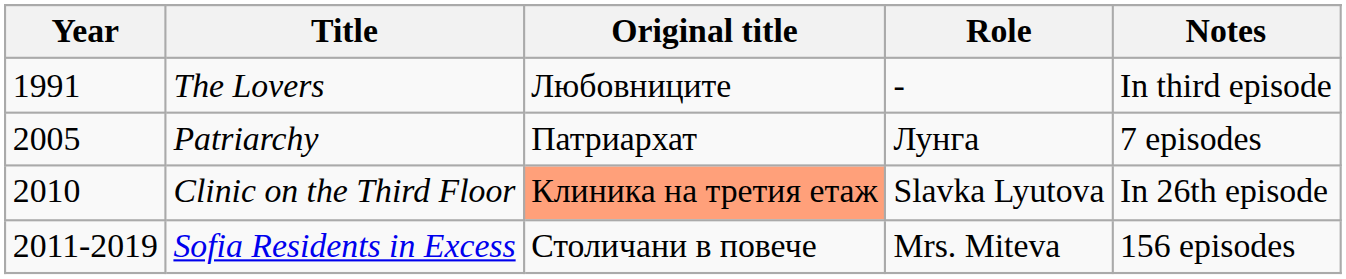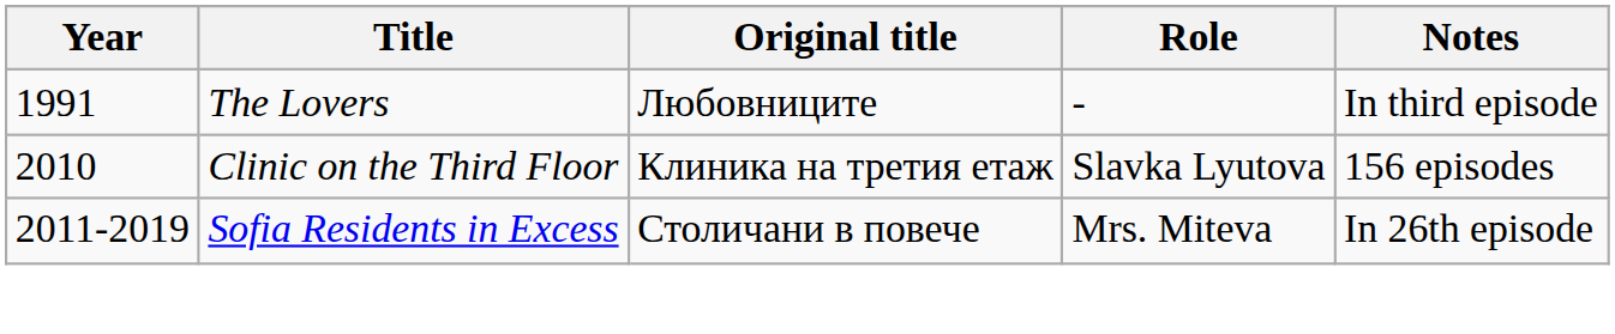- row: 2005 | Patriarchy | Патриархат | Лунга | 7 episodes
Clinic on the Third Floor | Original title: lightsalmon background -> no background
Clinic on the Third Floor | Notes: In 26th episode -> 156 episodes
Sofia Residents in Excess | Notes: 156 episodes -> In 26th episode
